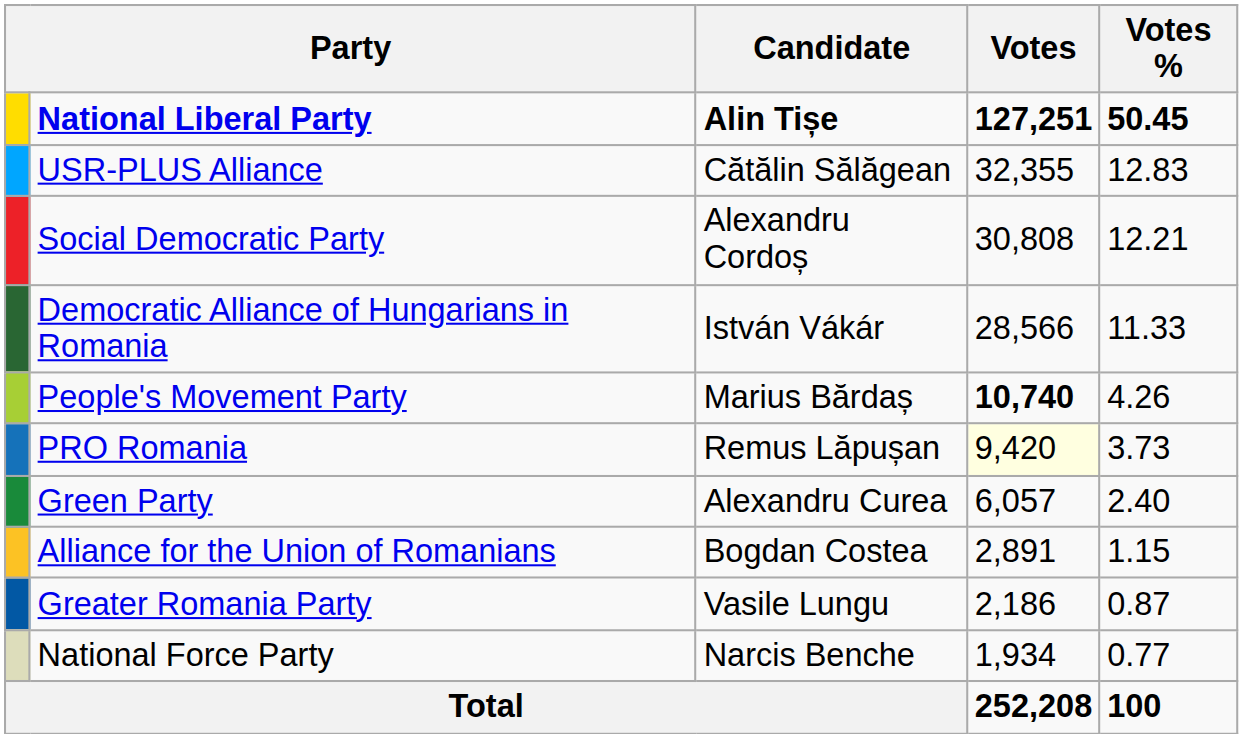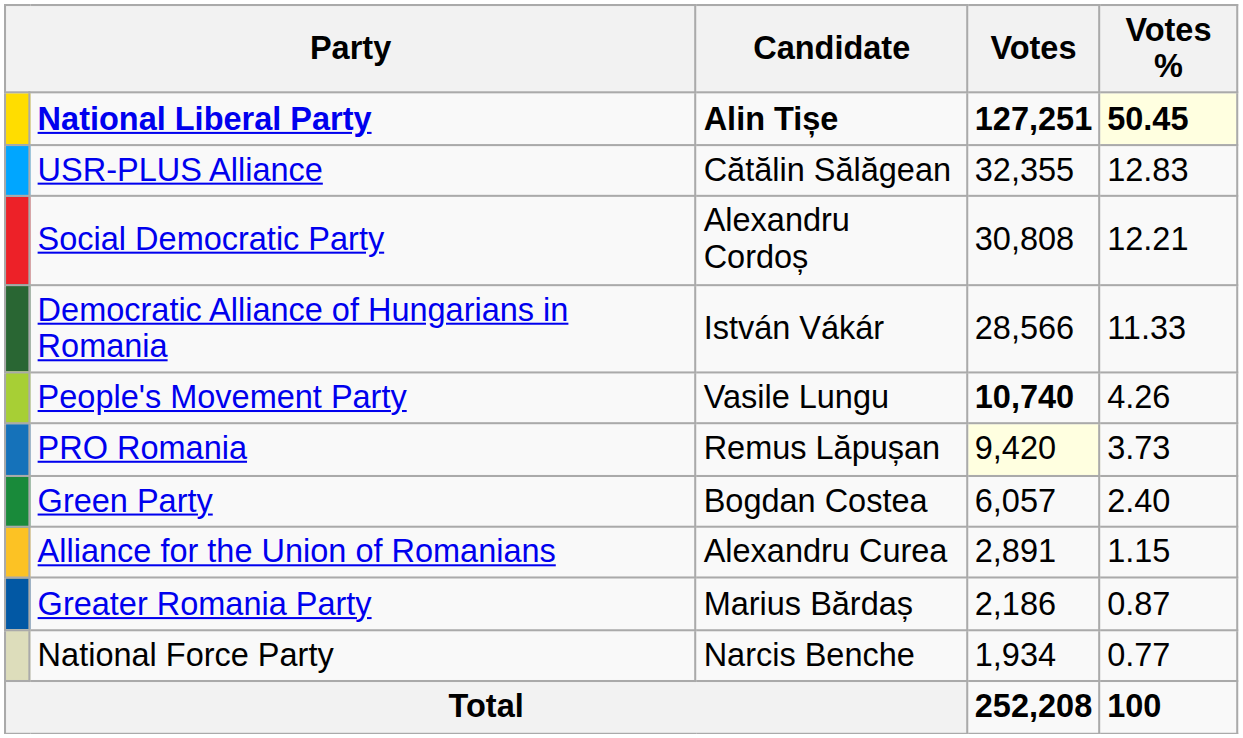National Liberal Party | Votes %: no background -> lightyellow background
People's Movement Party | Candidate: Marius Bărdaș -> Vasile Lungu
Green Party | Candidate: Alexandru Curea -> Bogdan Costea
Alliance for the Union of Romanians | Candidate: Bogdan Costea -> Alexandru Curea
Greater Romania Party | Candidate: Vasile Lungu -> Marius Bărdaș
